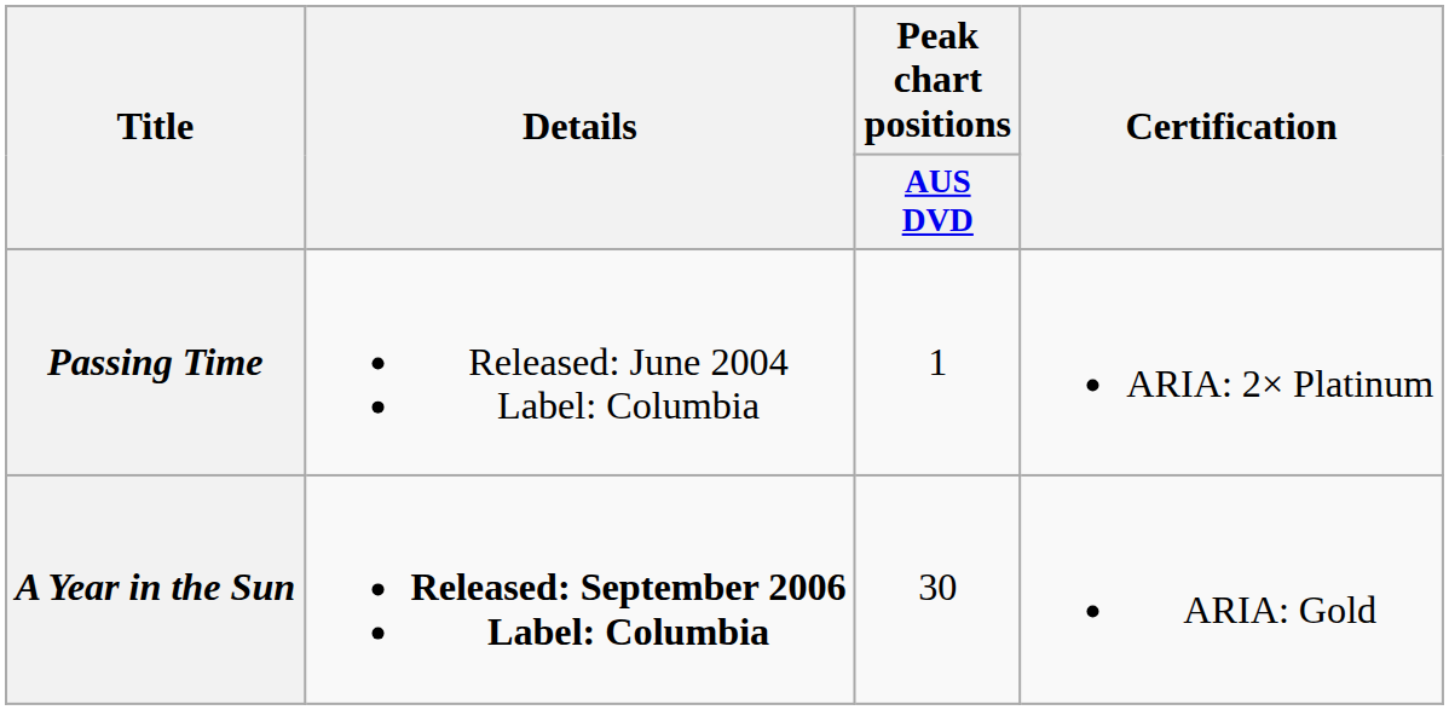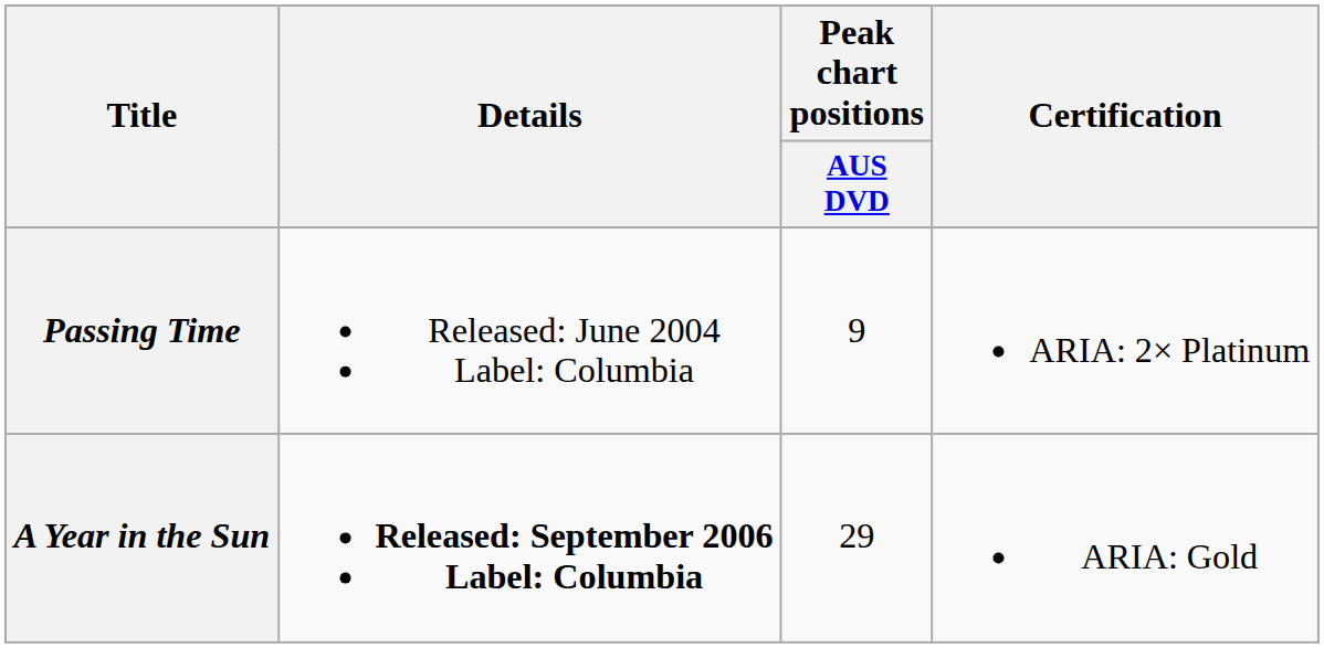Passing Time | Peak chart positions / AUS DVD: 1 -> 9
A Year in the Sun | Peak chart positions / AUS DVD: 30 -> 29
